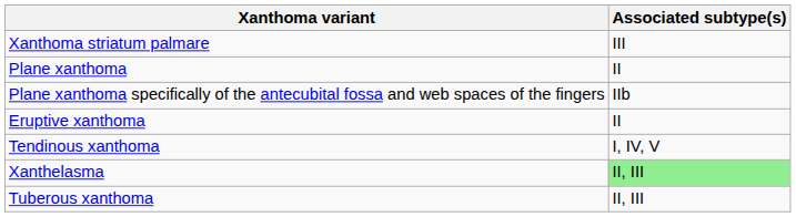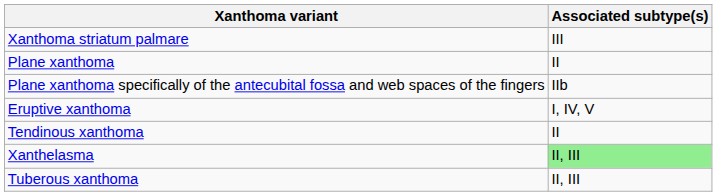Eruptive xanthoma | Associated subtype(s): II -> I, IV, V
Tendinous xanthoma | Associated subtype(s): I, IV, V -> II
